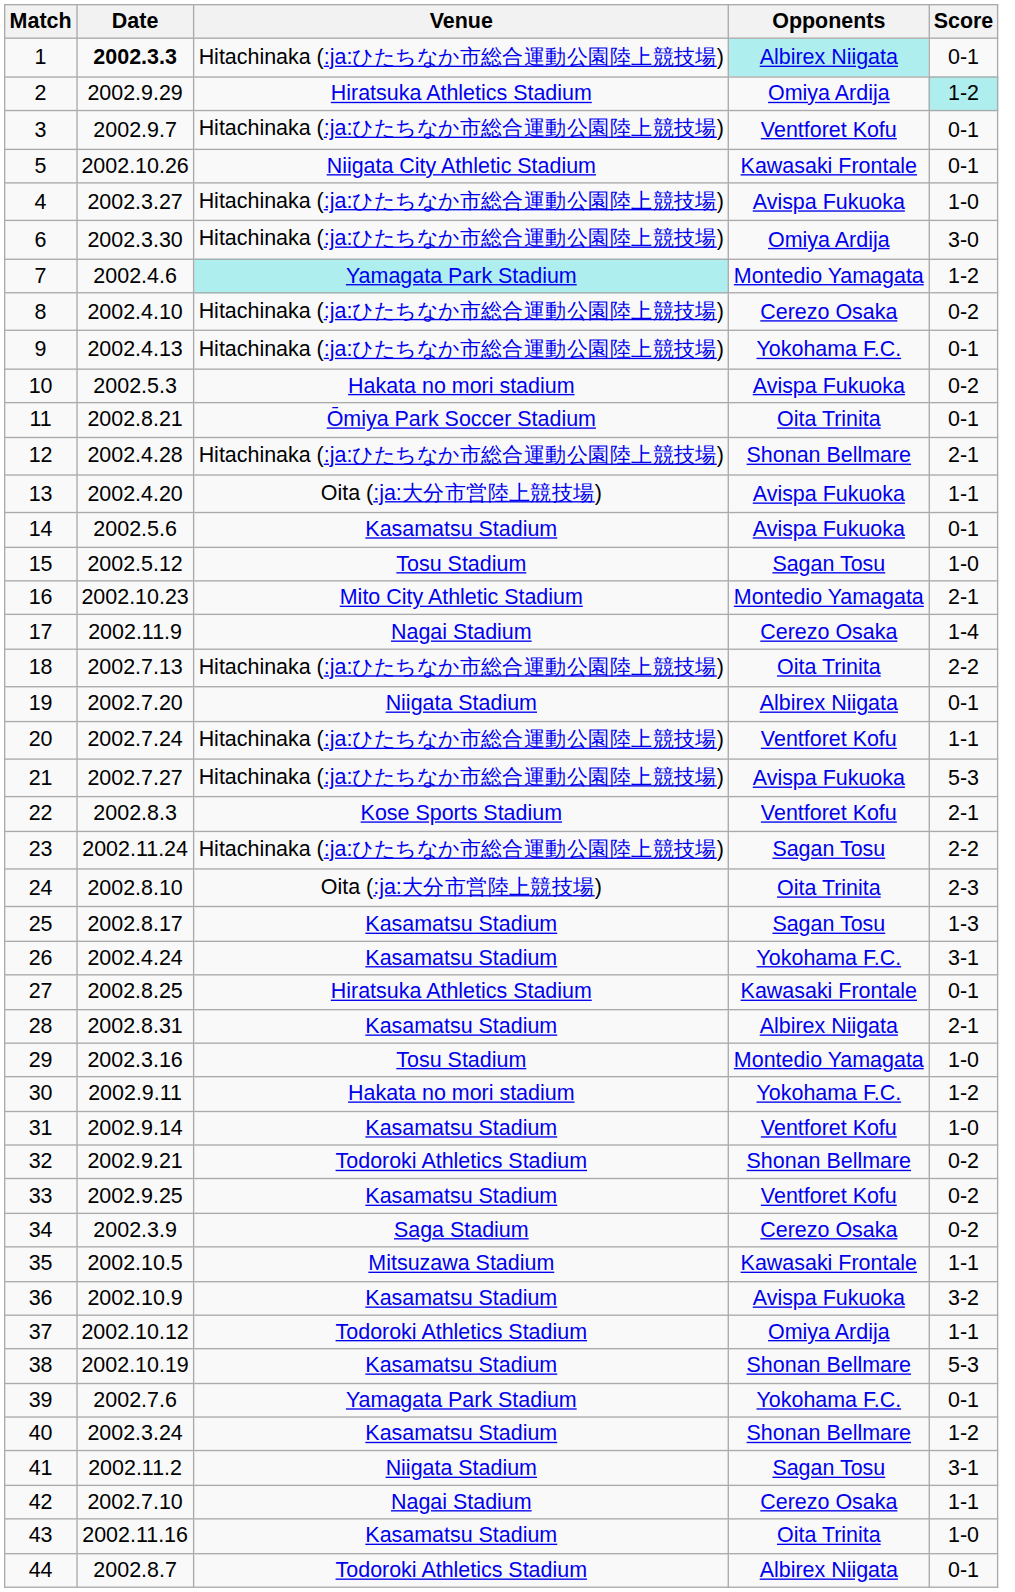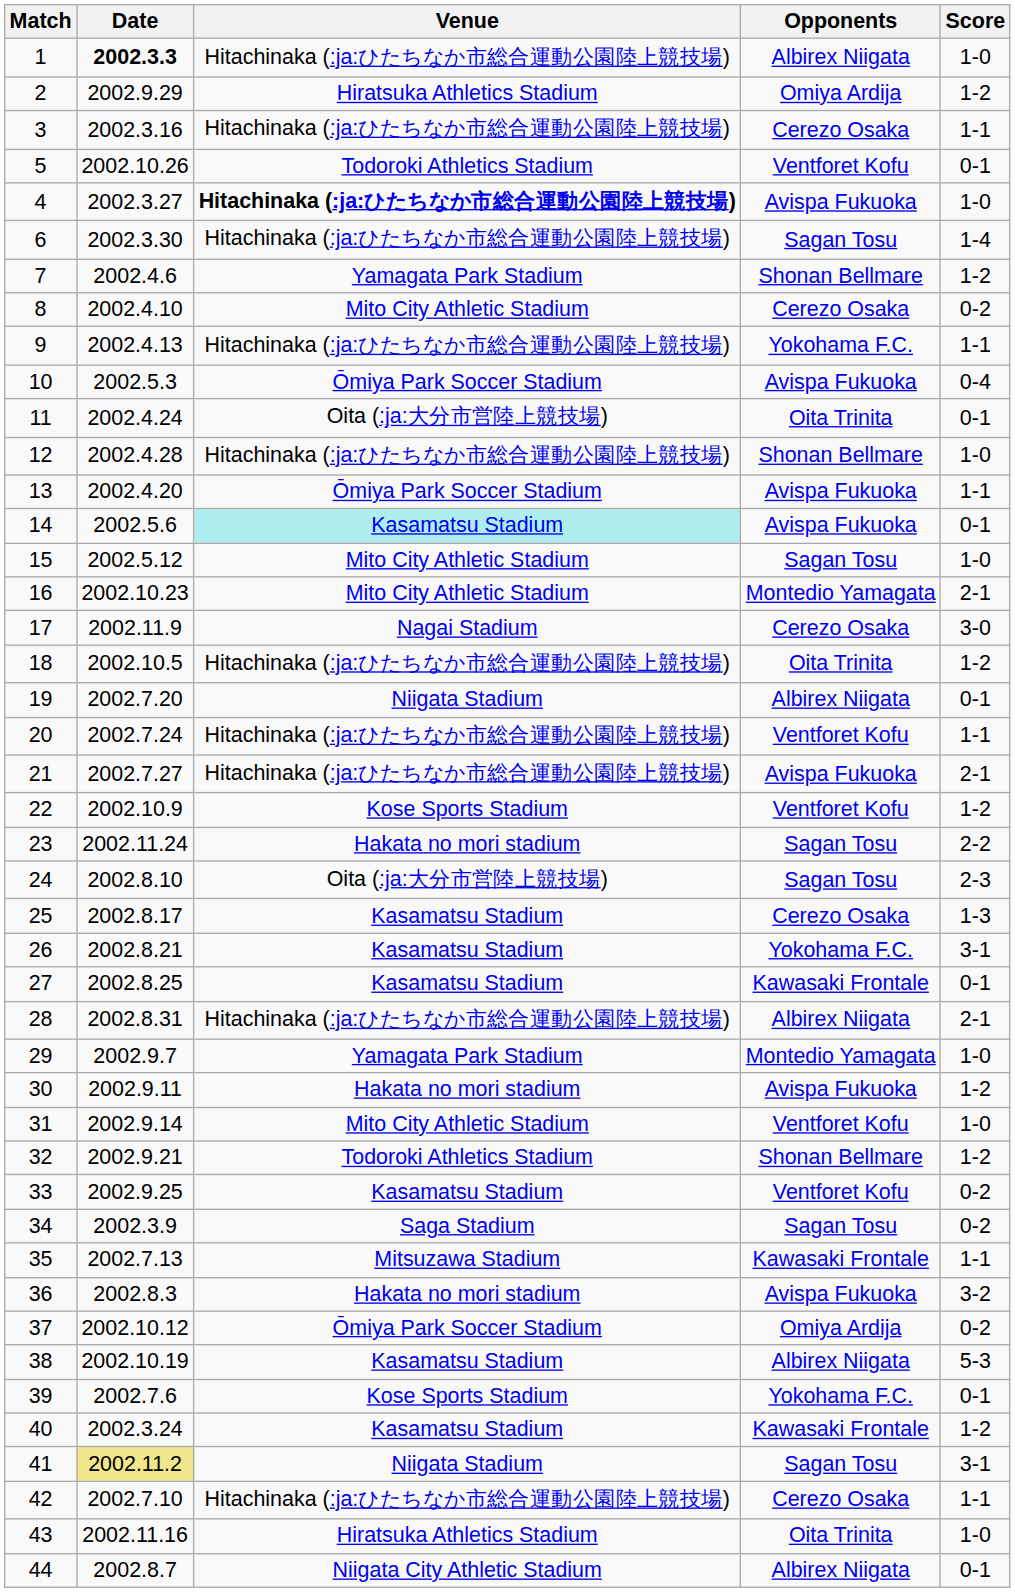1 | Opponents: paleturquoise background -> no background
1 | Score: 0-1 -> 1-0
2 | Score: paleturquoise background -> no background
3 | Date: 2002.9.7 -> 2002.3.16
3 | Opponents: Ventforet Kofu -> Cerezo Osaka
3 | Score: 0-1 -> 1-1
5 | Venue: Niigata City Athletic Stadium -> Todoroki Athletics Stadium
5 | Opponents: Kawasaki Frontale -> Ventforet Kofu
4 | Venue: normal -> bold
6 | Opponents: Omiya Ardija -> Sagan Tosu
6 | Score: 3-0 -> 1-4
7 | Venue: paleturquoise background -> no background
7 | Opponents: Montedio Yamagata -> Shonan Bellmare
8 | Venue: Hitachinaka (:ja:ひたちなか市総合運動公園陸上競技場) -> Mito City Athletic Stadium
9 | Score: 0-1 -> 1-1
10 | Venue: Hakata no mori stadium -> Ōmiya Park Soccer Stadium
10 | Score: 0-2 -> 0-4
11 | Date: 2002.8.21 -> 2002.4.24
11 | Venue: Ōmiya Park Soccer Stadium -> Oita (:ja:大分市営陸上競技場)
12 | Score: 2-1 -> 1-0
13 | Venue: Oita (:ja:大分市営陸上競技場) -> Ōmiya Park Soccer Stadium
14 | Venue: no background -> paleturquoise background
15 | Venue: Tosu Stadium -> Mito City Athletic Stadium
17 | Score: 1-4 -> 3-0
18 | Date: 2002.7.13 -> 2002.10.5
18 | Score: 2-2 -> 1-2
21 | Score: 5-3 -> 2-1
22 | Date: 2002.8.3 -> 2002.10.9
22 | Score: 2-1 -> 1-2
23 | Venue: Hitachinaka (:ja:ひたちなか市総合運動公園陸上競技場) -> Hakata no mori stadium
24 | Opponents: Oita Trinita -> Sagan Tosu
25 | Opponents: Sagan Tosu -> Cerezo Osaka
26 | Date: 2002.4.24 -> 2002.8.21
27 | Venue: Hiratsuka Athletics Stadium -> Kasamatsu Stadium
28 | Venue: Kasamatsu Stadium -> Hitachinaka (:ja:ひたちなか市総合運動公園陸上競技場)
29 | Date: 2002.3.16 -> 2002.9.7
29 | Venue: Tosu Stadium -> Yamagata Park Stadium
30 | Opponents: Yokohama F.C. -> Avispa Fukuoka
31 | Venue: Kasamatsu Stadium -> Mito City Athletic Stadium
32 | Score: 0-2 -> 1-2
34 | Opponents: Cerezo Osaka -> Sagan Tosu
35 | Date: 2002.10.5 -> 2002.7.13
36 | Date: 2002.10.9 -> 2002.8.3
36 | Venue: Kasamatsu Stadium -> Hakata no mori stadium
37 | Venue: Todoroki Athletics Stadium -> Ōmiya Park Soccer Stadium
37 | Score: 1-1 -> 0-2
38 | Opponents: Shonan Bellmare -> Albirex Niigata
39 | Venue: Yamagata Park Stadium -> Kose Sports Stadium
40 | Opponents: Shonan Bellmare -> Kawasaki Frontale
41 | Date: no background -> khaki background
42 | Venue: Nagai Stadium -> Hitachinaka (:ja:ひたちなか市総合運動公園陸上競技場)
43 | Venue: Kasamatsu Stadium -> Hiratsuka Athletics Stadium
44 | Venue: Todoroki Athletics Stadium -> Niigata City Athletic Stadium
